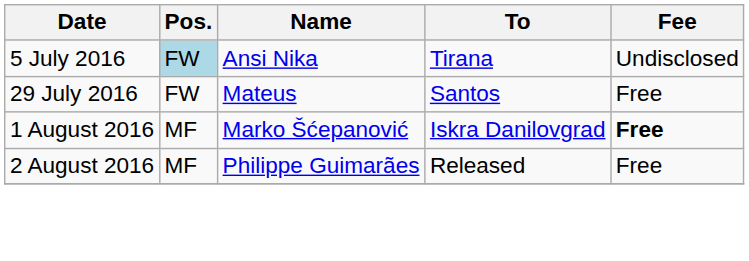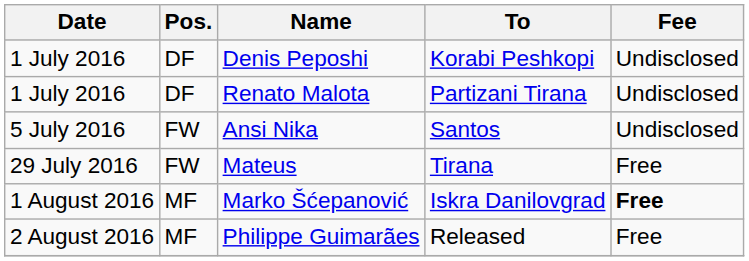+ row: 1 July 2016 | DF | Denis Peposhi | Korabi Peshkopi | Undisclosed
+ row: 1 July 2016 | DF | Renato Malota | Partizani Tirana | Undisclosed
Ansi Nika | Pos.: lightblue background -> no background
Ansi Nika | To: Tirana -> Santos
Mateus | To: Santos -> Tirana
